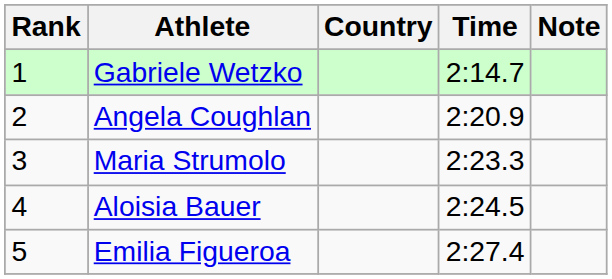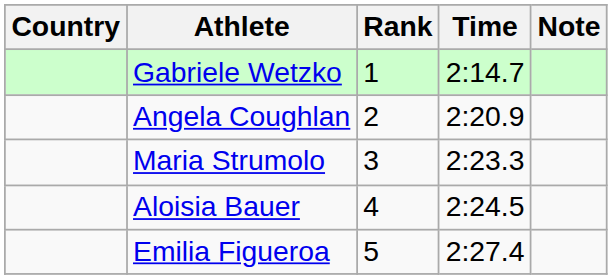columns swapped: Rank <-> Country
